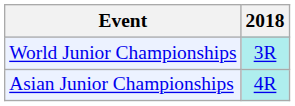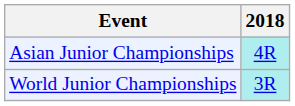rows swapped: Asian Junior Championships <-> World Junior Championships
